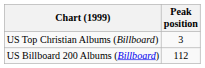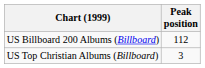rows swapped: US Billboard 200 Albums (Billboard) <-> US Top Christian Albums (Billboard)
